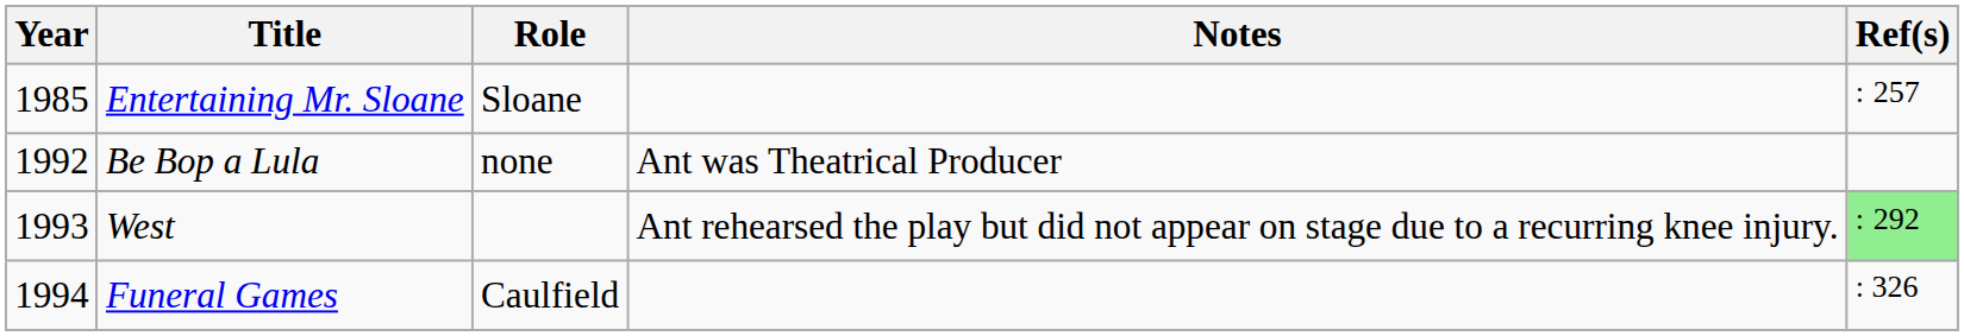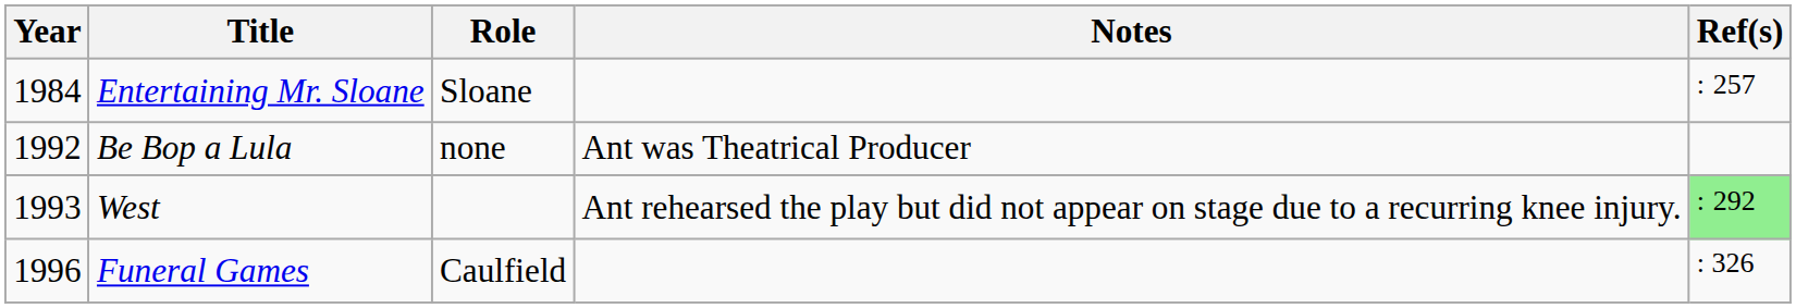Entertaining Mr. Sloane | Year: 1985 -> 1984
Funeral Games | Year: 1994 -> 1996
